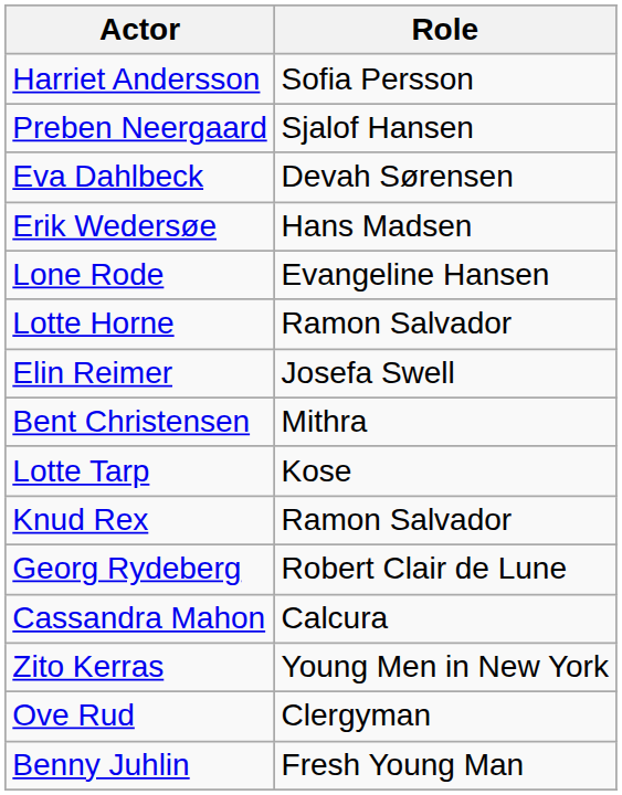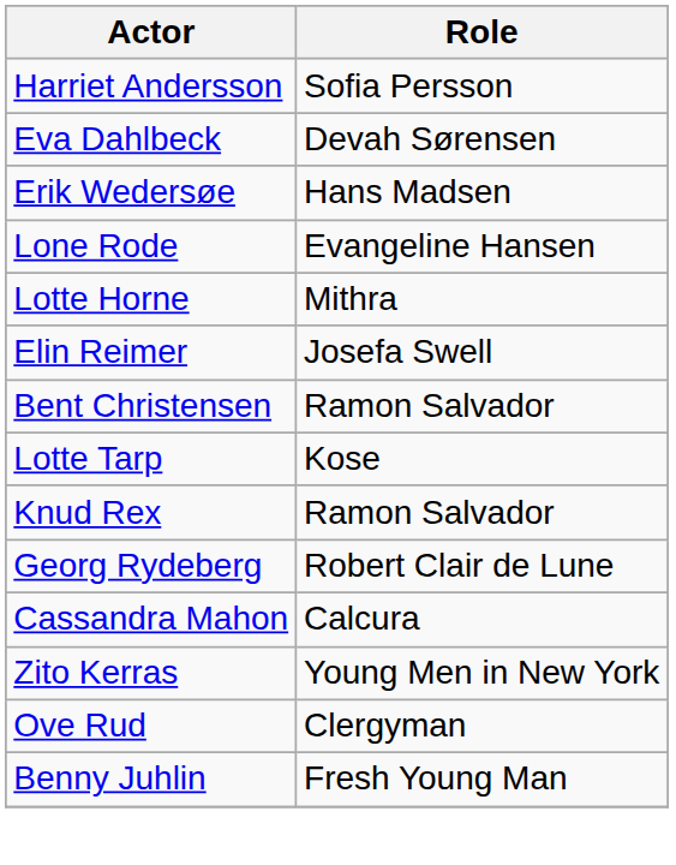- row: Preben Neergaard | Sjalof Hansen
Lotte Horne | Role: Ramon Salvador -> Mithra
Bent Christensen | Role: Mithra -> Ramon Salvador
